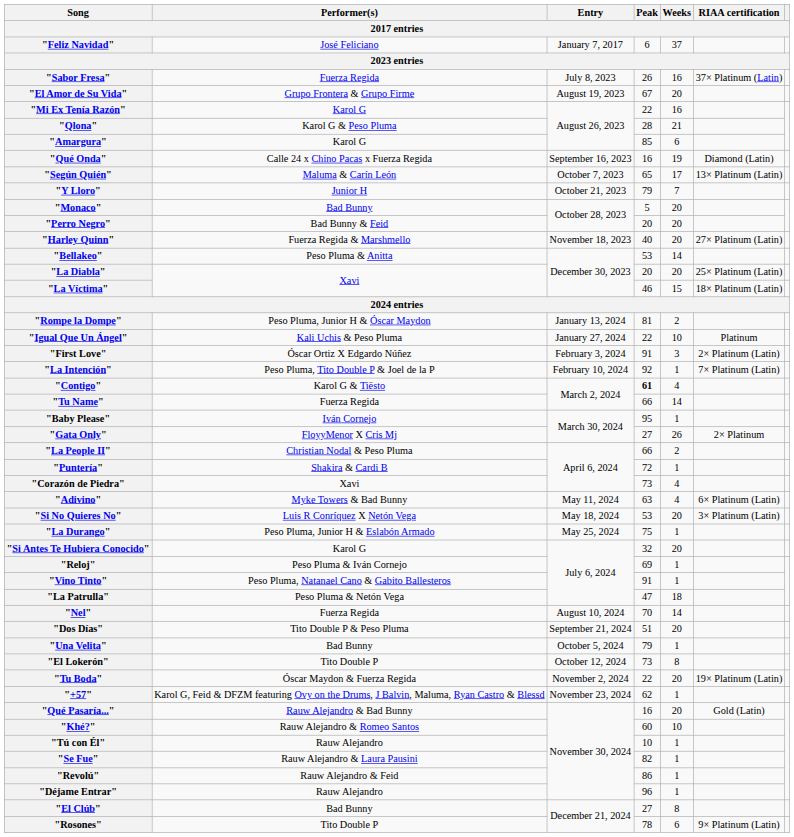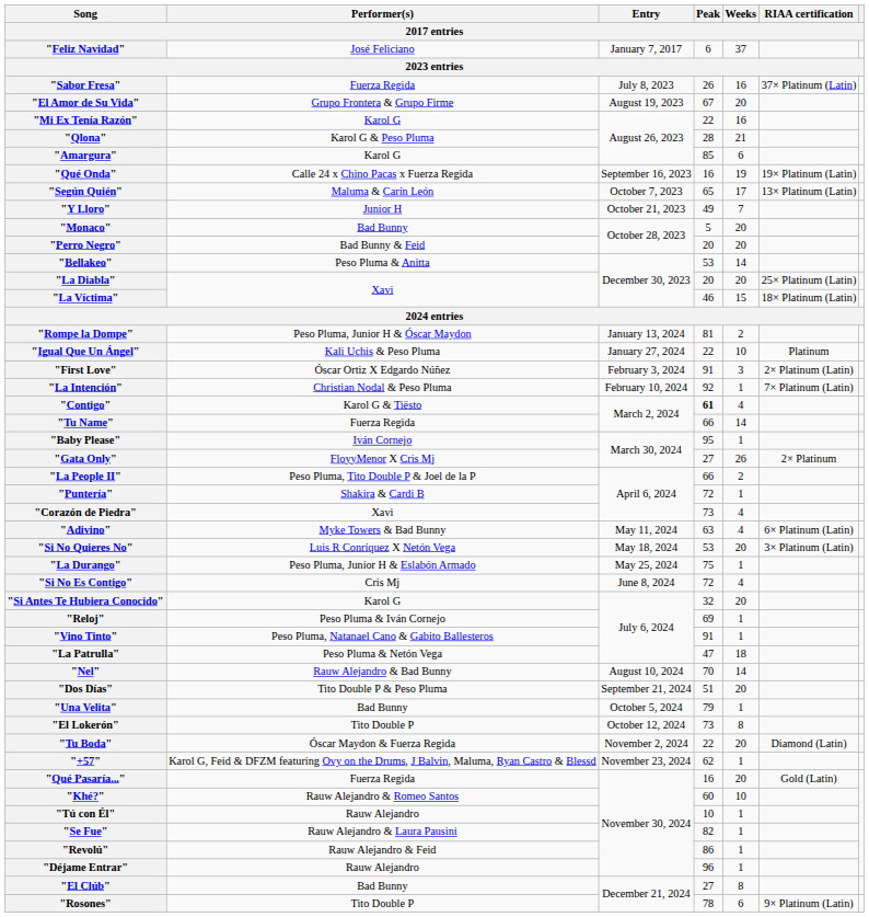"Qué Onda" | RIAA certification: Diamond (Latin) -> 19× Platinum (Latin)
"Y Lloro" | Peak: 79 -> 49
- row: "Harley Quinn" | Fuerza Regida & Marshmello | November 18, 2023 | 40 | 20 | 27× Platinum (Latin)
"La Intención" | Performer(s): Peso Pluma, Tito Double P & Joel de la P -> Christian Nodal & Peso Pluma
"La People II" | Performer(s): Christian Nodal & Peso Pluma -> Peso Pluma, Tito Double P & Joel de la P
+ row: "Si No Es Contigo" | Cris Mj | June 8, 2024 | 72 | 4
"Nel" | Performer(s): Fuerza Regida -> Rauw Alejandro & Bad Bunny
"Tu Boda" | RIAA certification: 19× Platinum (Latin) -> Diamond (Latin)
"Qué Pasaría..." | Performer(s): Rauw Alejandro & Bad Bunny -> Fuerza Regida
